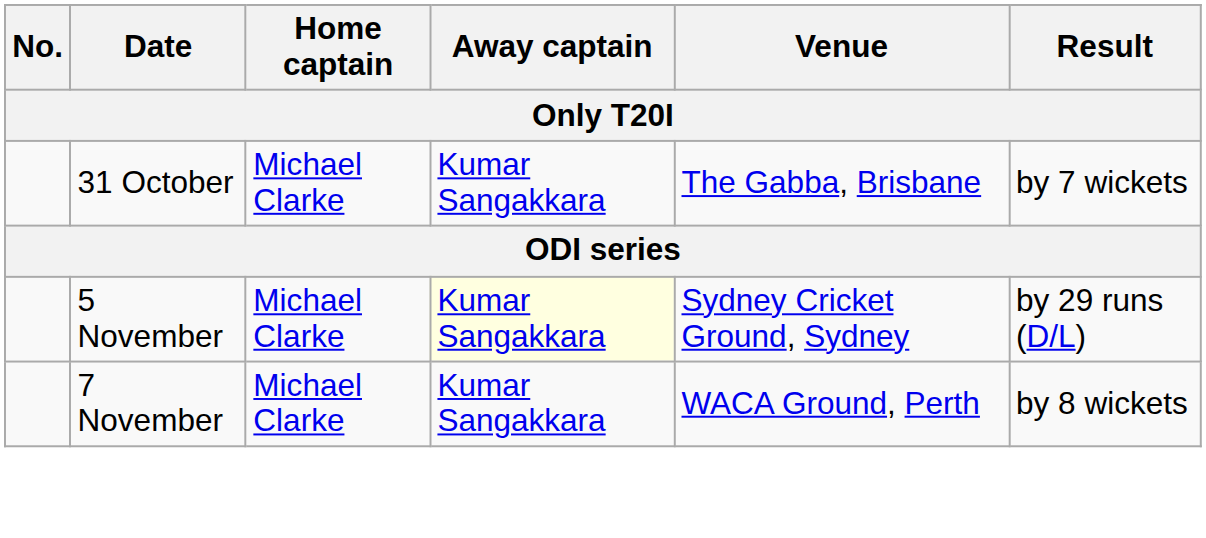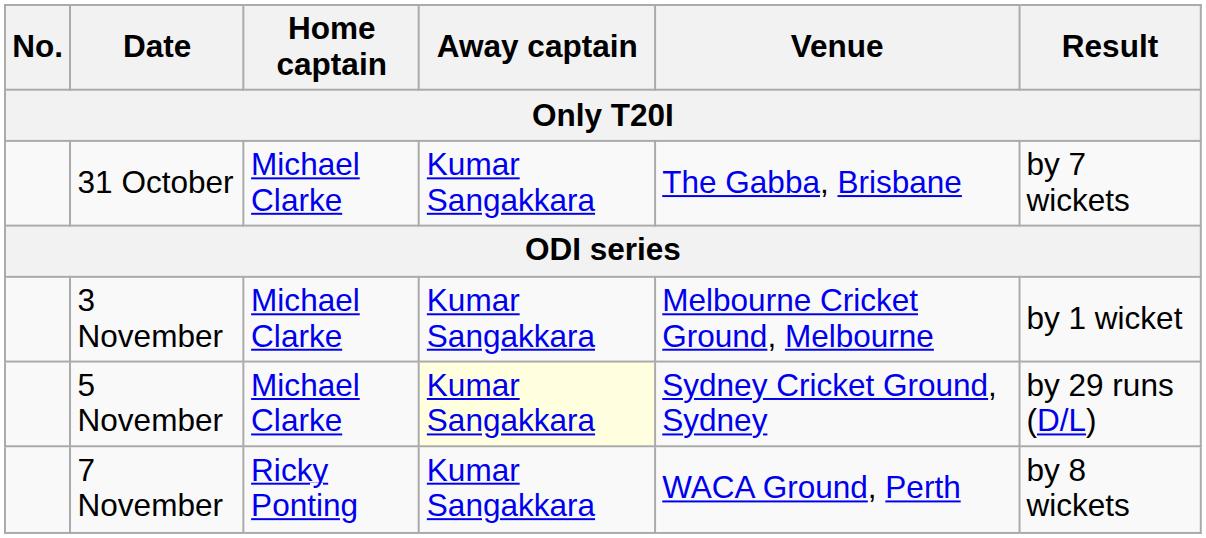+ row: 3 November | Michael Clarke | Kumar Sangakkara | Melbourne Cricket Ground, Melbourne | by 1 wicket
7 November | Home captain: Michael Clarke -> Ricky Ponting
